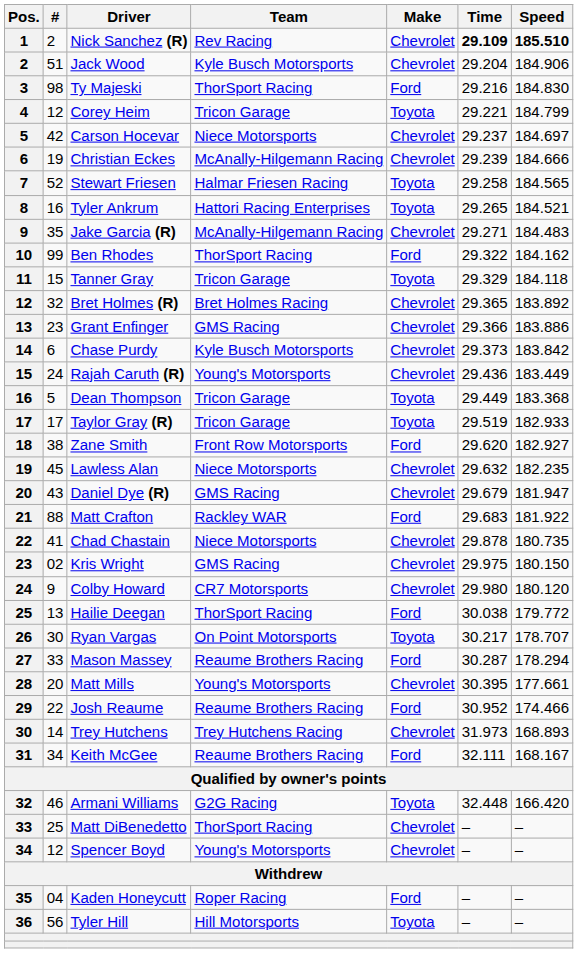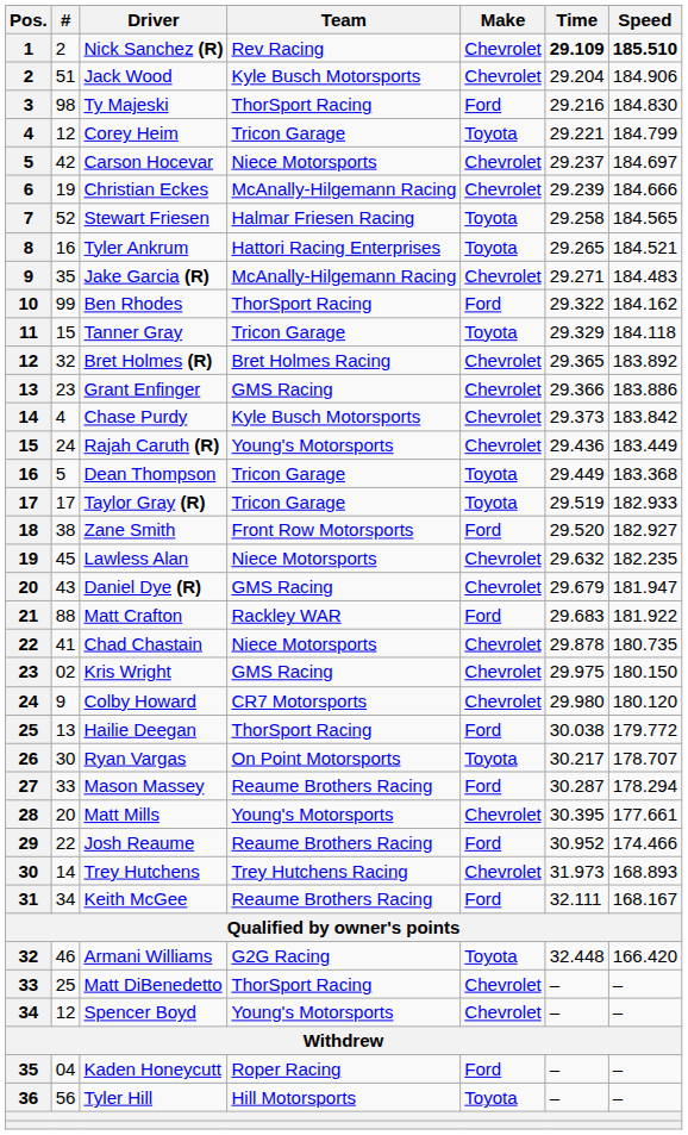Chase Purdy | #: 6 -> 4
Zane Smith | Time: 29.620 -> 29.520
